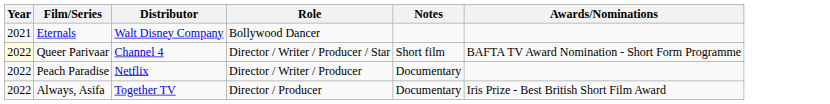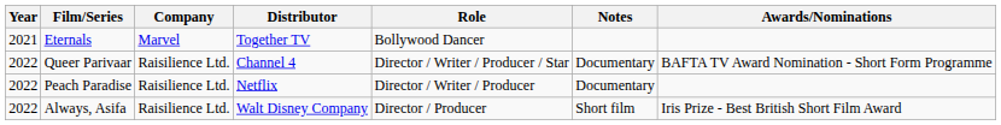+ column: Company | Marvel | Raisilience Ltd. | Raisilience Ltd. | Raisilience Ltd.
Eternals | Distributor: Walt Disney Company -> Together TV
Queer Parivaar | Year: lightyellow background -> no background
Queer Parivaar | Notes: Short film -> Documentary
Always, Asifa | Distributor: Together TV -> Walt Disney Company
Always, Asifa | Notes: Documentary -> Short film
